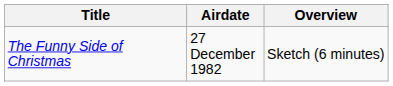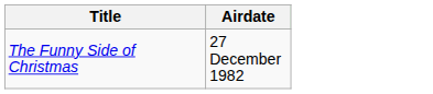- column: Overview | Sketch (6 minutes)
